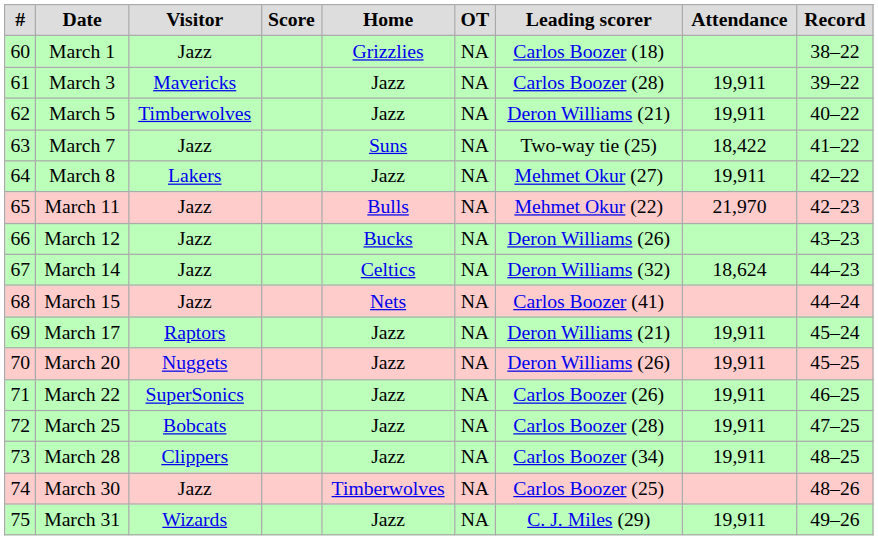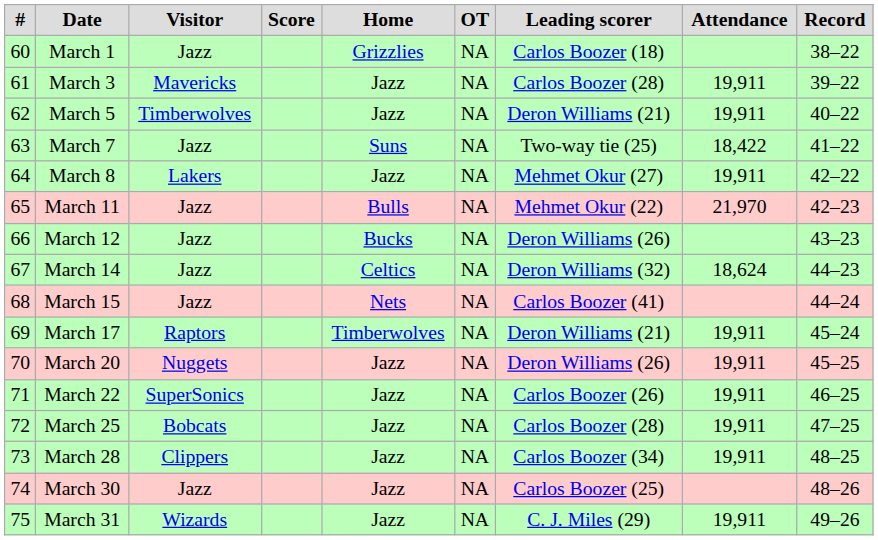March 17 | Home: Jazz -> Timberwolves
March 30 | Home: Timberwolves -> Jazz
